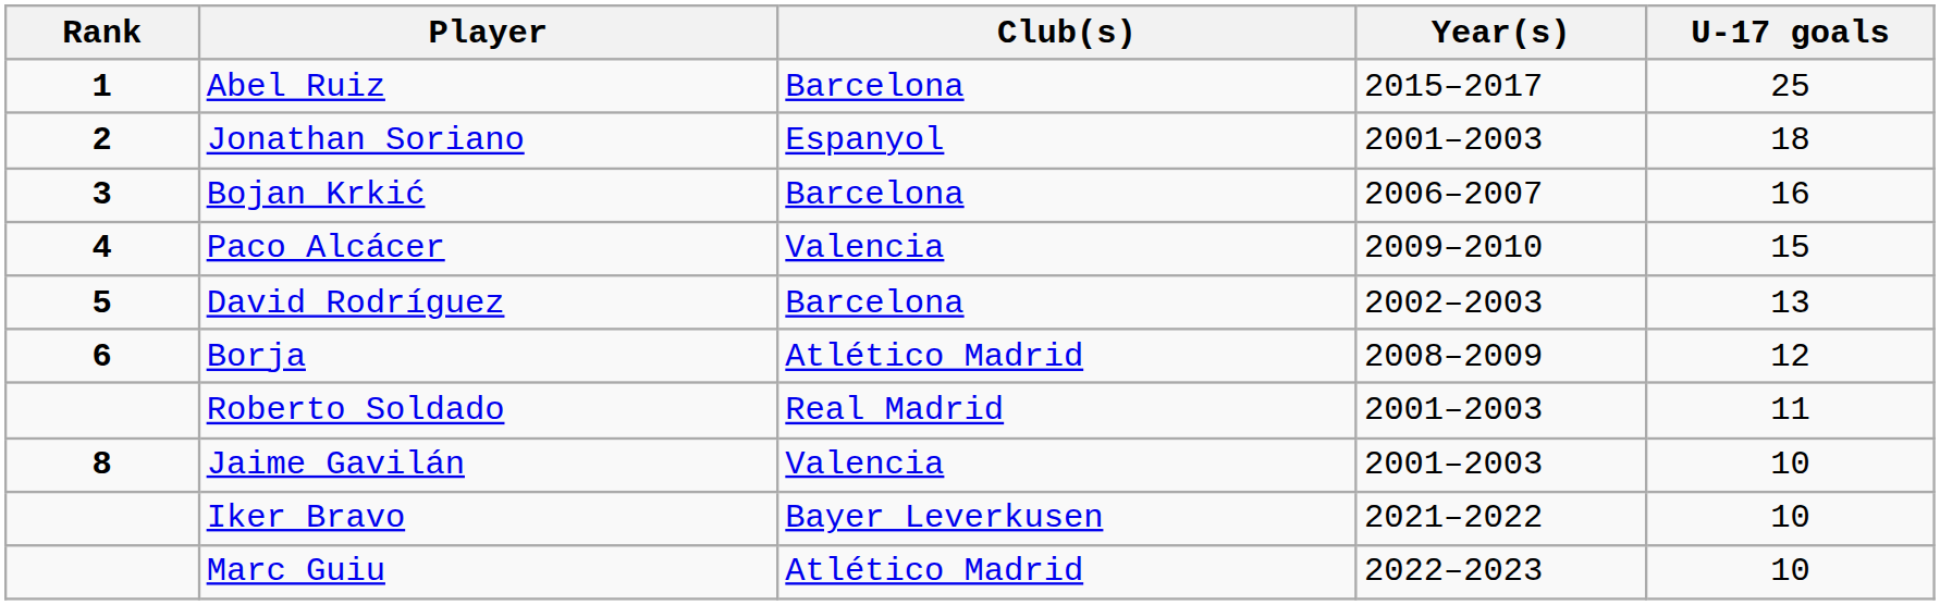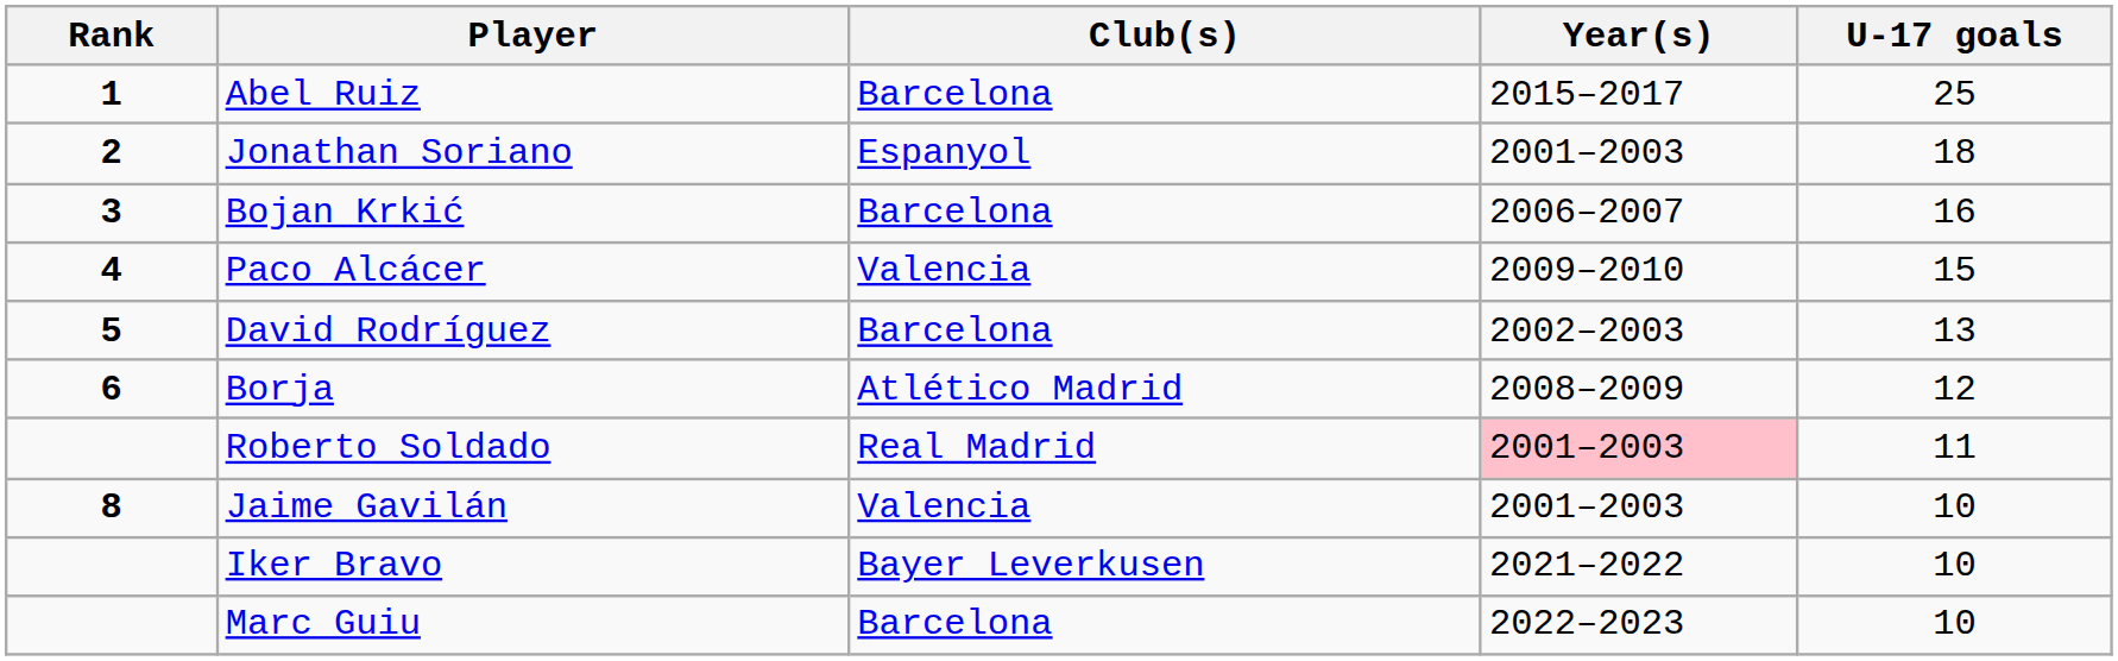Roberto Soldado | Year(s): no background -> pink background
Marc Guiu | Club(s): Atlético Madrid -> Barcelona
